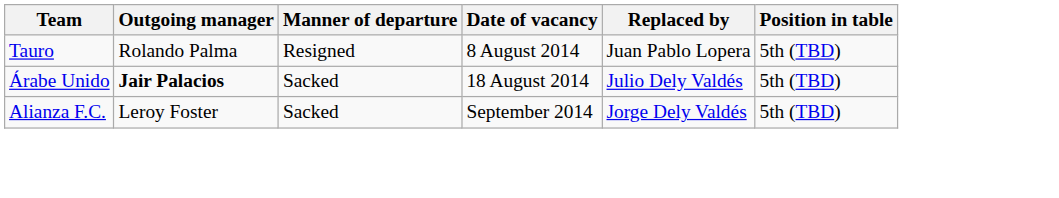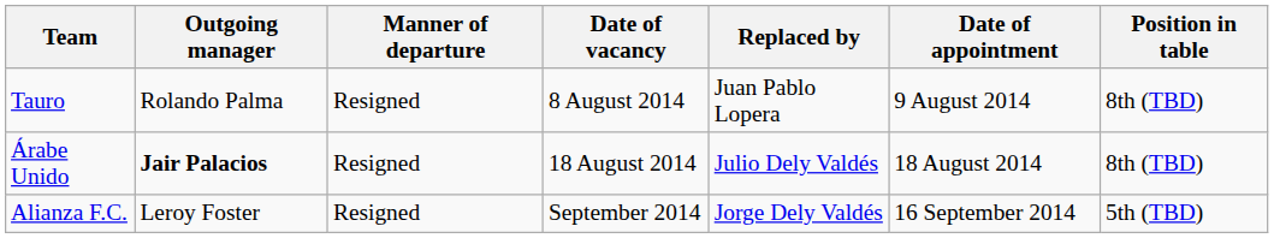+ column: Date of appointment | 9 August 2014 | 18 August 2014 | 16 September 2014
Tauro | Position in table: 5th (TBD) -> 8th (TBD)
Árabe Unido | Manner of departure: Sacked -> Resigned
Árabe Unido | Position in table: 5th (TBD) -> 8th (TBD)
Alianza F.C. | Manner of departure: Sacked -> Resigned
